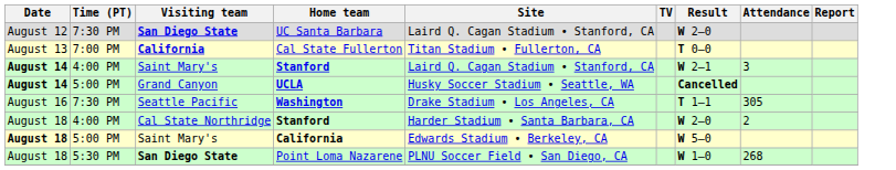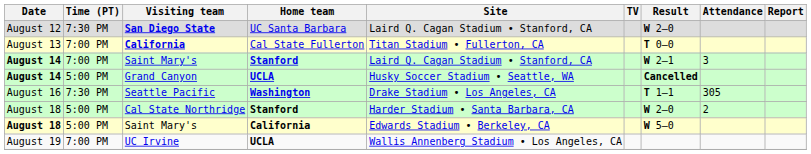Saint Mary's / Stanford | Time (PT): 4:00 PM -> 7:00 PM
Cal State Northridge | Time (PT): 4:00 PM -> 5:00 PM
- row: August 18 | 5:30 PM | San Diego State | Point Loma Nazarene | PLNU Soccer Field • San Diego, CA | W 1–0 | 268
+ row: August 19 | 7:00 PM | UC Irvine | UCLA | Wallis Annenberg Stadium • Los Angeles, CA
